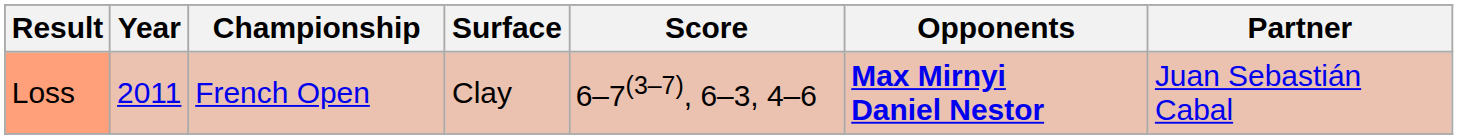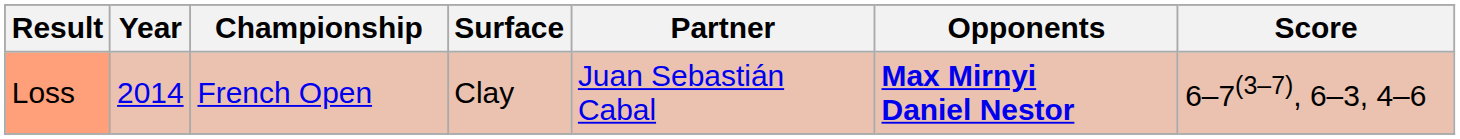columns swapped: Partner <-> Score
Loss | Year: 2011 -> 2014
